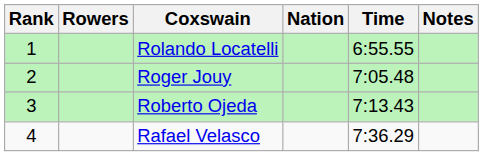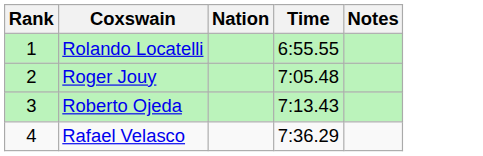- column: Rowers
